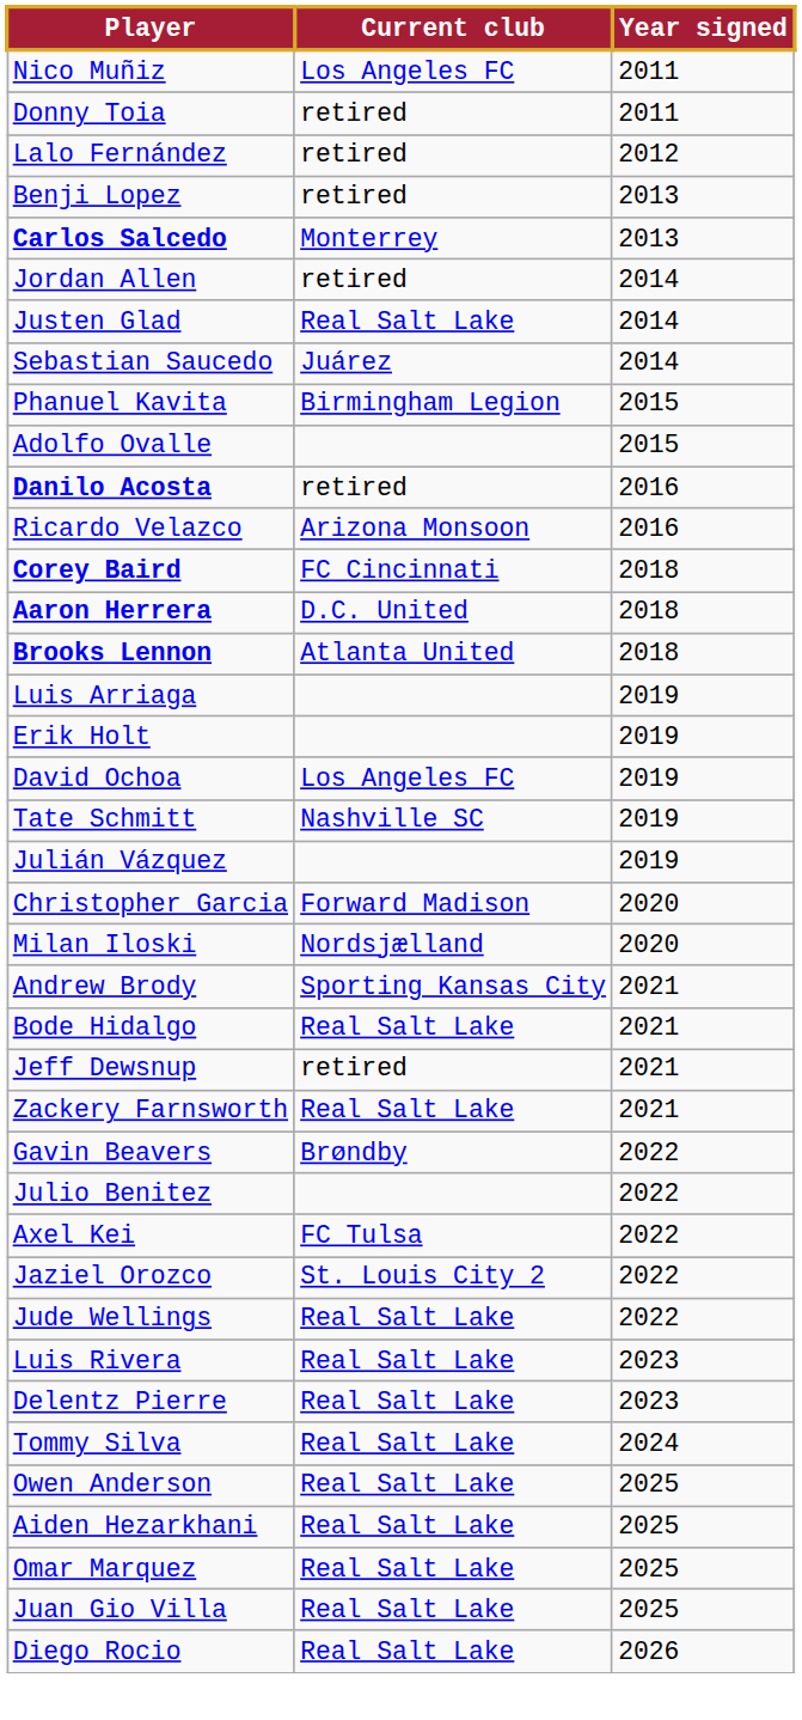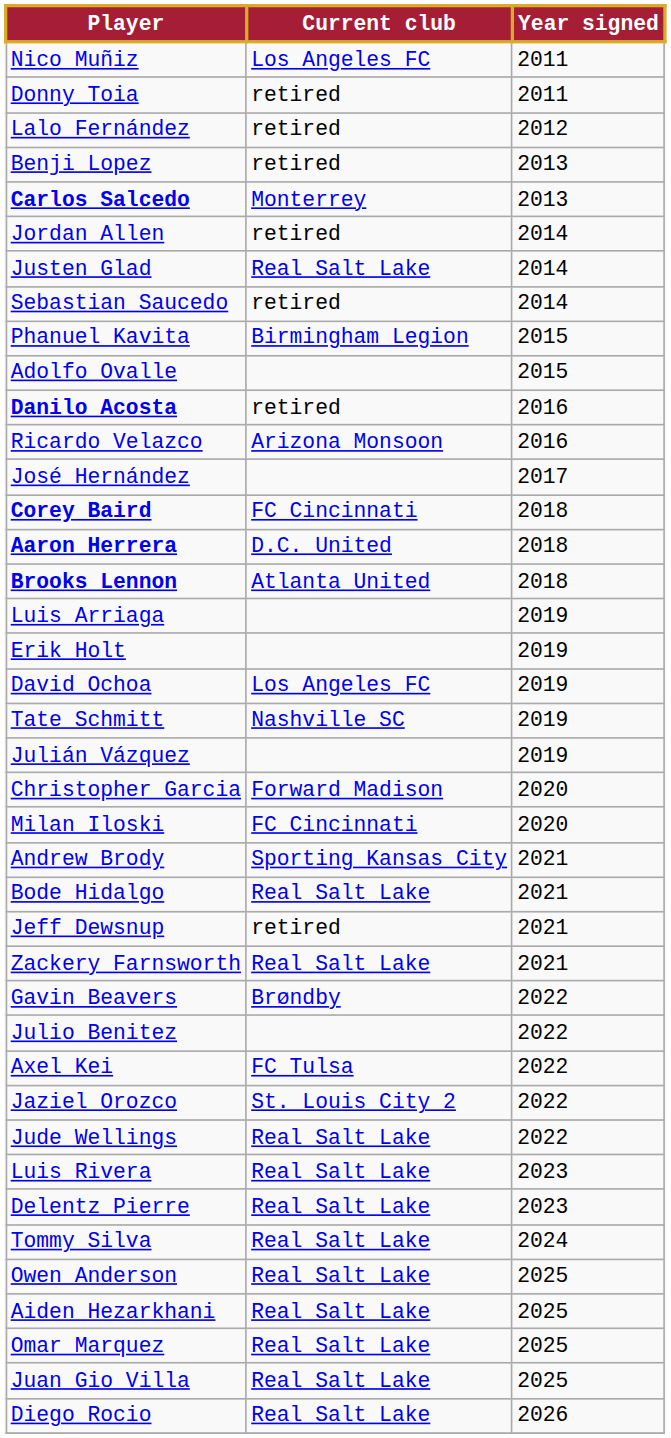Sebastian Saucedo | Current club: Juárez -> retired
+ row: José Hernández | 2017
Milan Iloski | Current club: Nordsjælland -> FC Cincinnati
